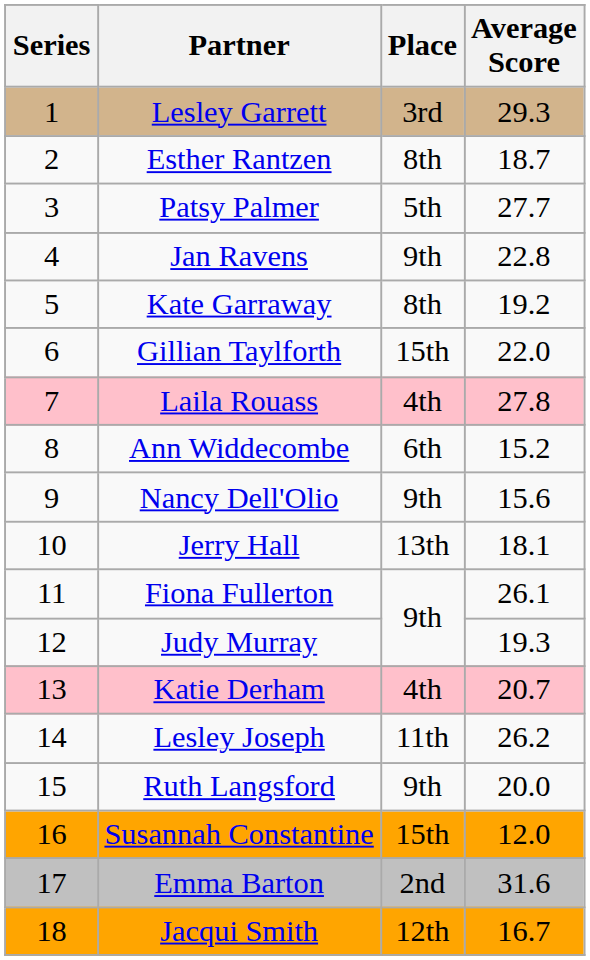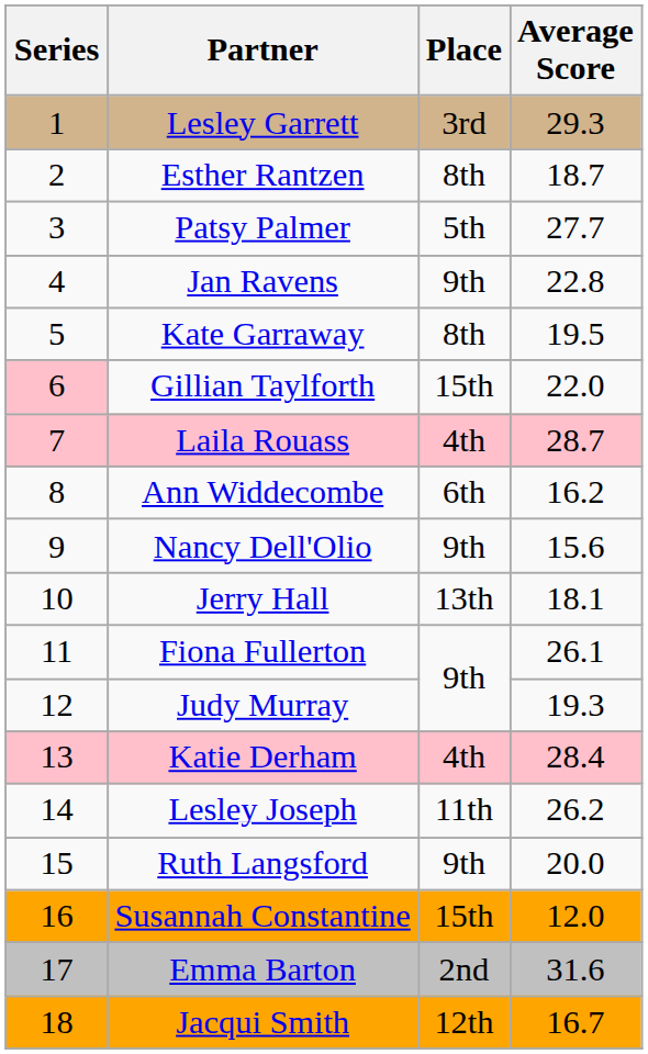Kate Garraway | Average Score: 19.2 -> 19.5
Gillian Taylforth | Series: no background -> pink background
Laila Rouass | Average Score: 27.8 -> 28.7
Ann Widdecombe | Average Score: 15.2 -> 16.2
Katie Derham | Average Score: 20.7 -> 28.4
